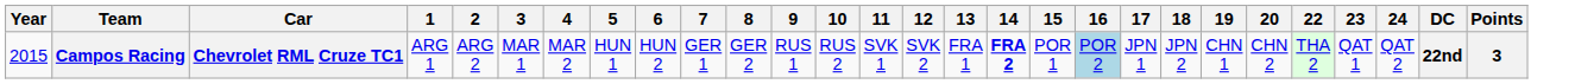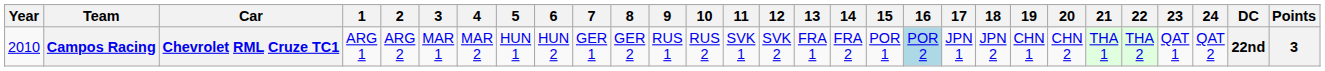+ column: 21 | THA 1
Campos Racing | Year: 2015 -> 2010
Campos Racing | 14: bold -> normal
